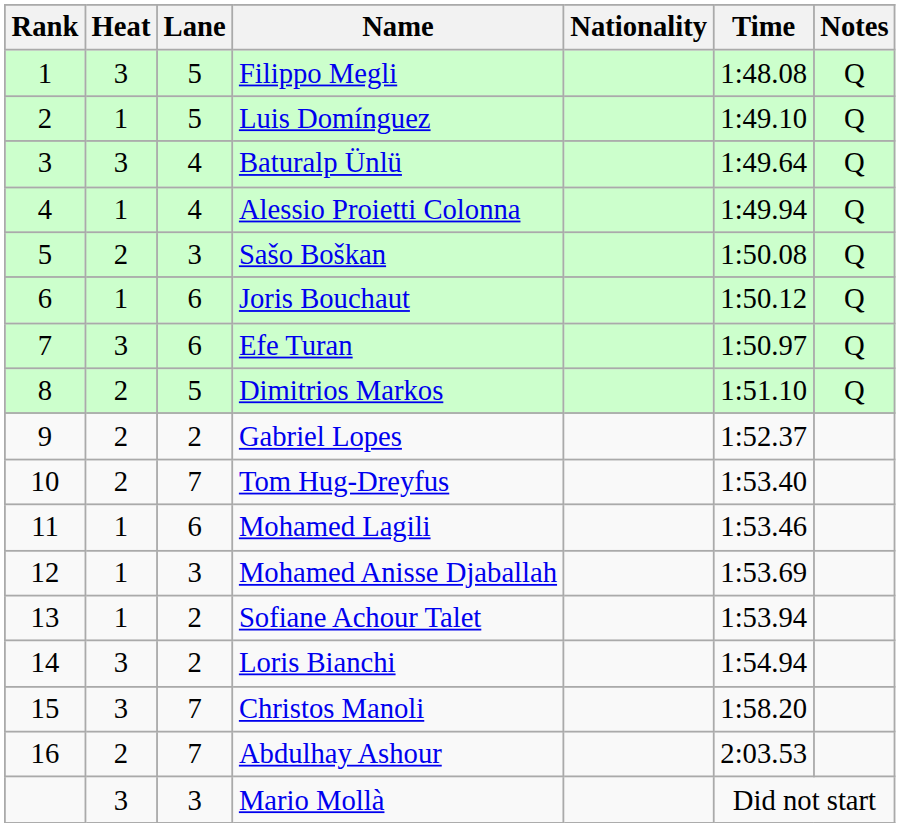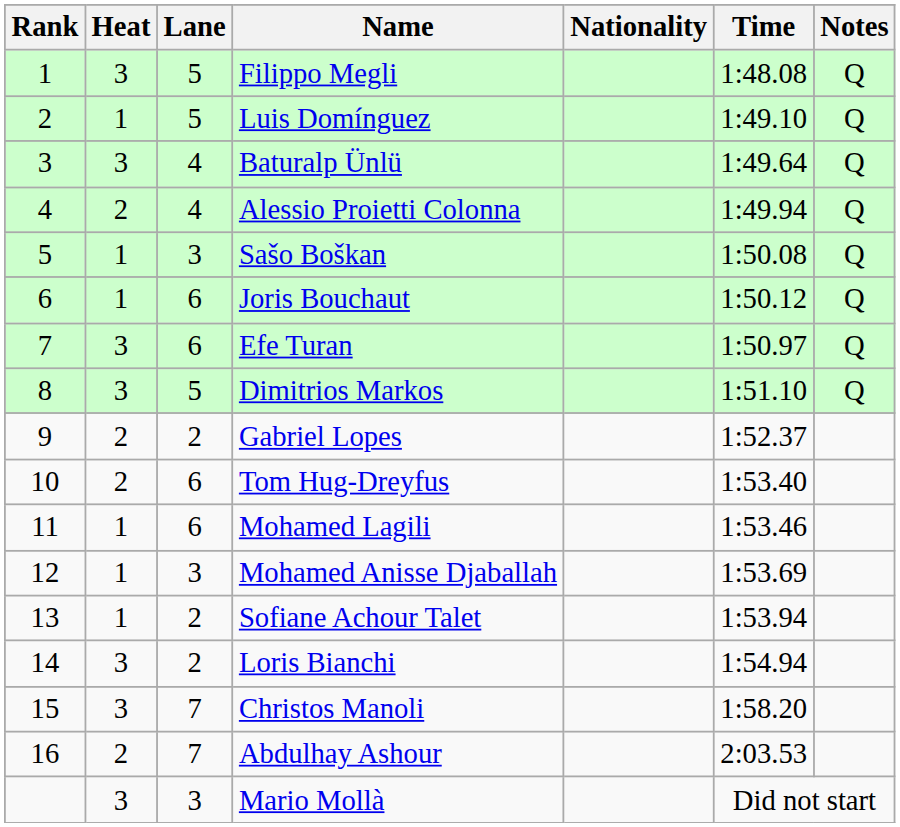Alessio Proietti Colonna | Heat: 1 -> 2
Sašo Boškan | Heat: 2 -> 1
Dimitrios Markos | Heat: 2 -> 3
Tom Hug-Dreyfus | Lane: 7 -> 6
